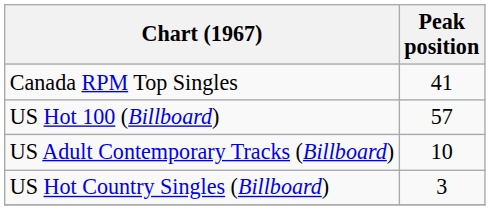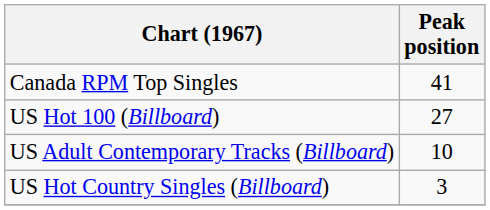US Hot 100 (Billboard) | Peak position: 57 -> 27
